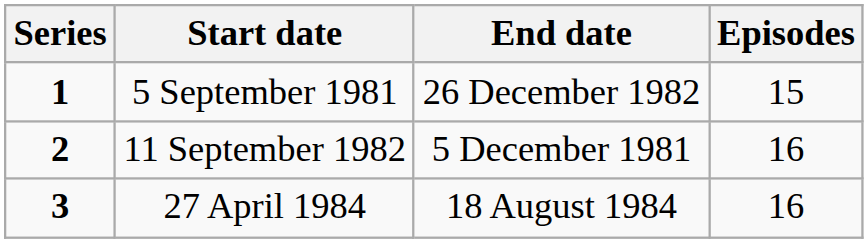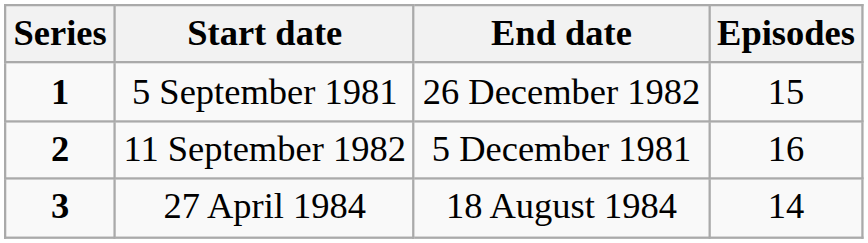27 April 1984 | Episodes: 16 -> 14
